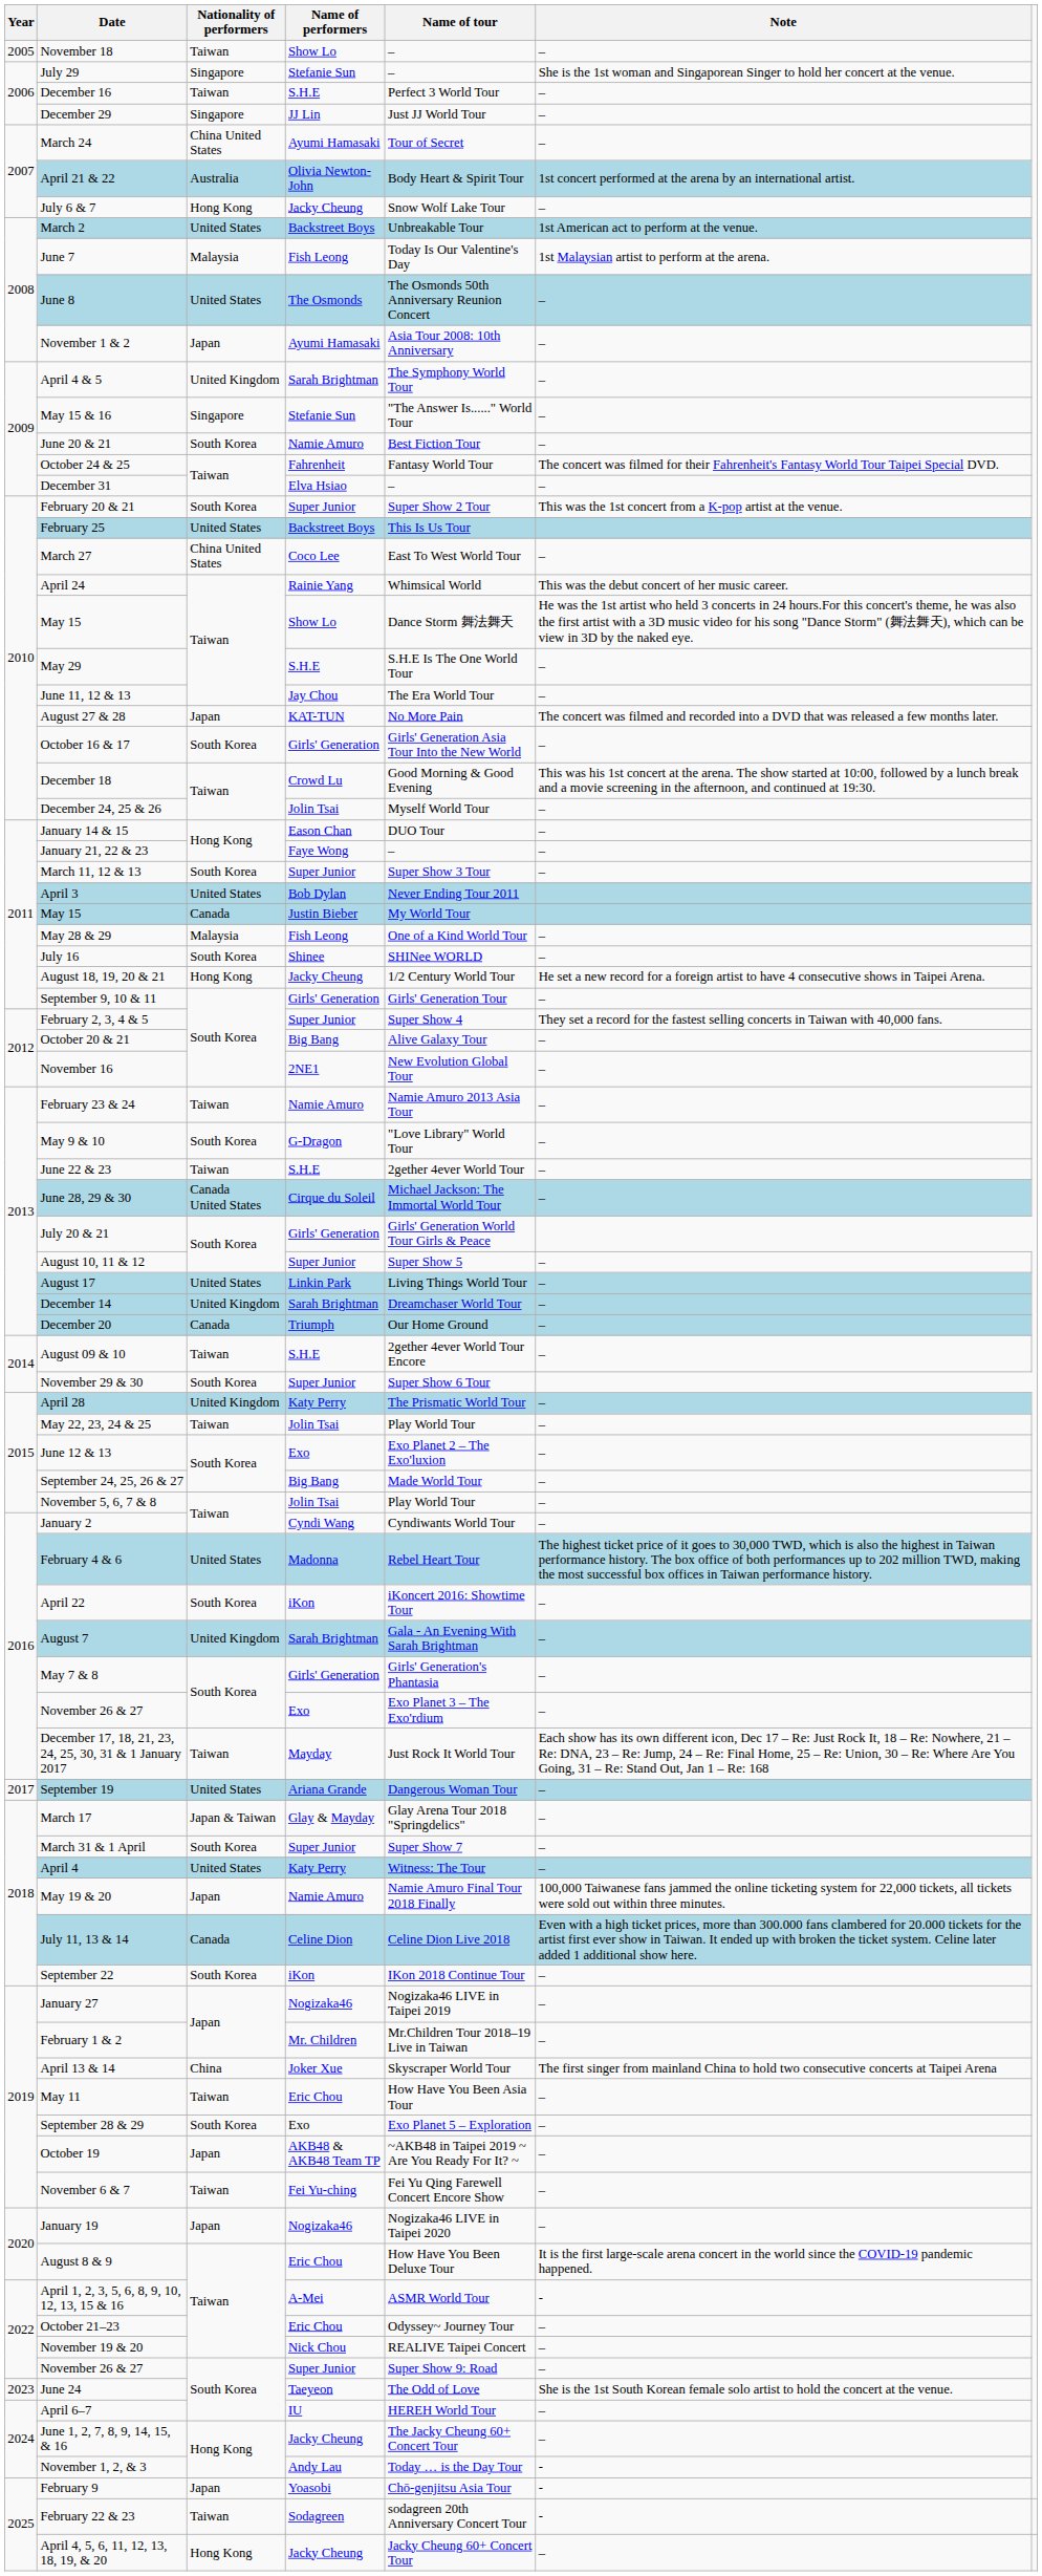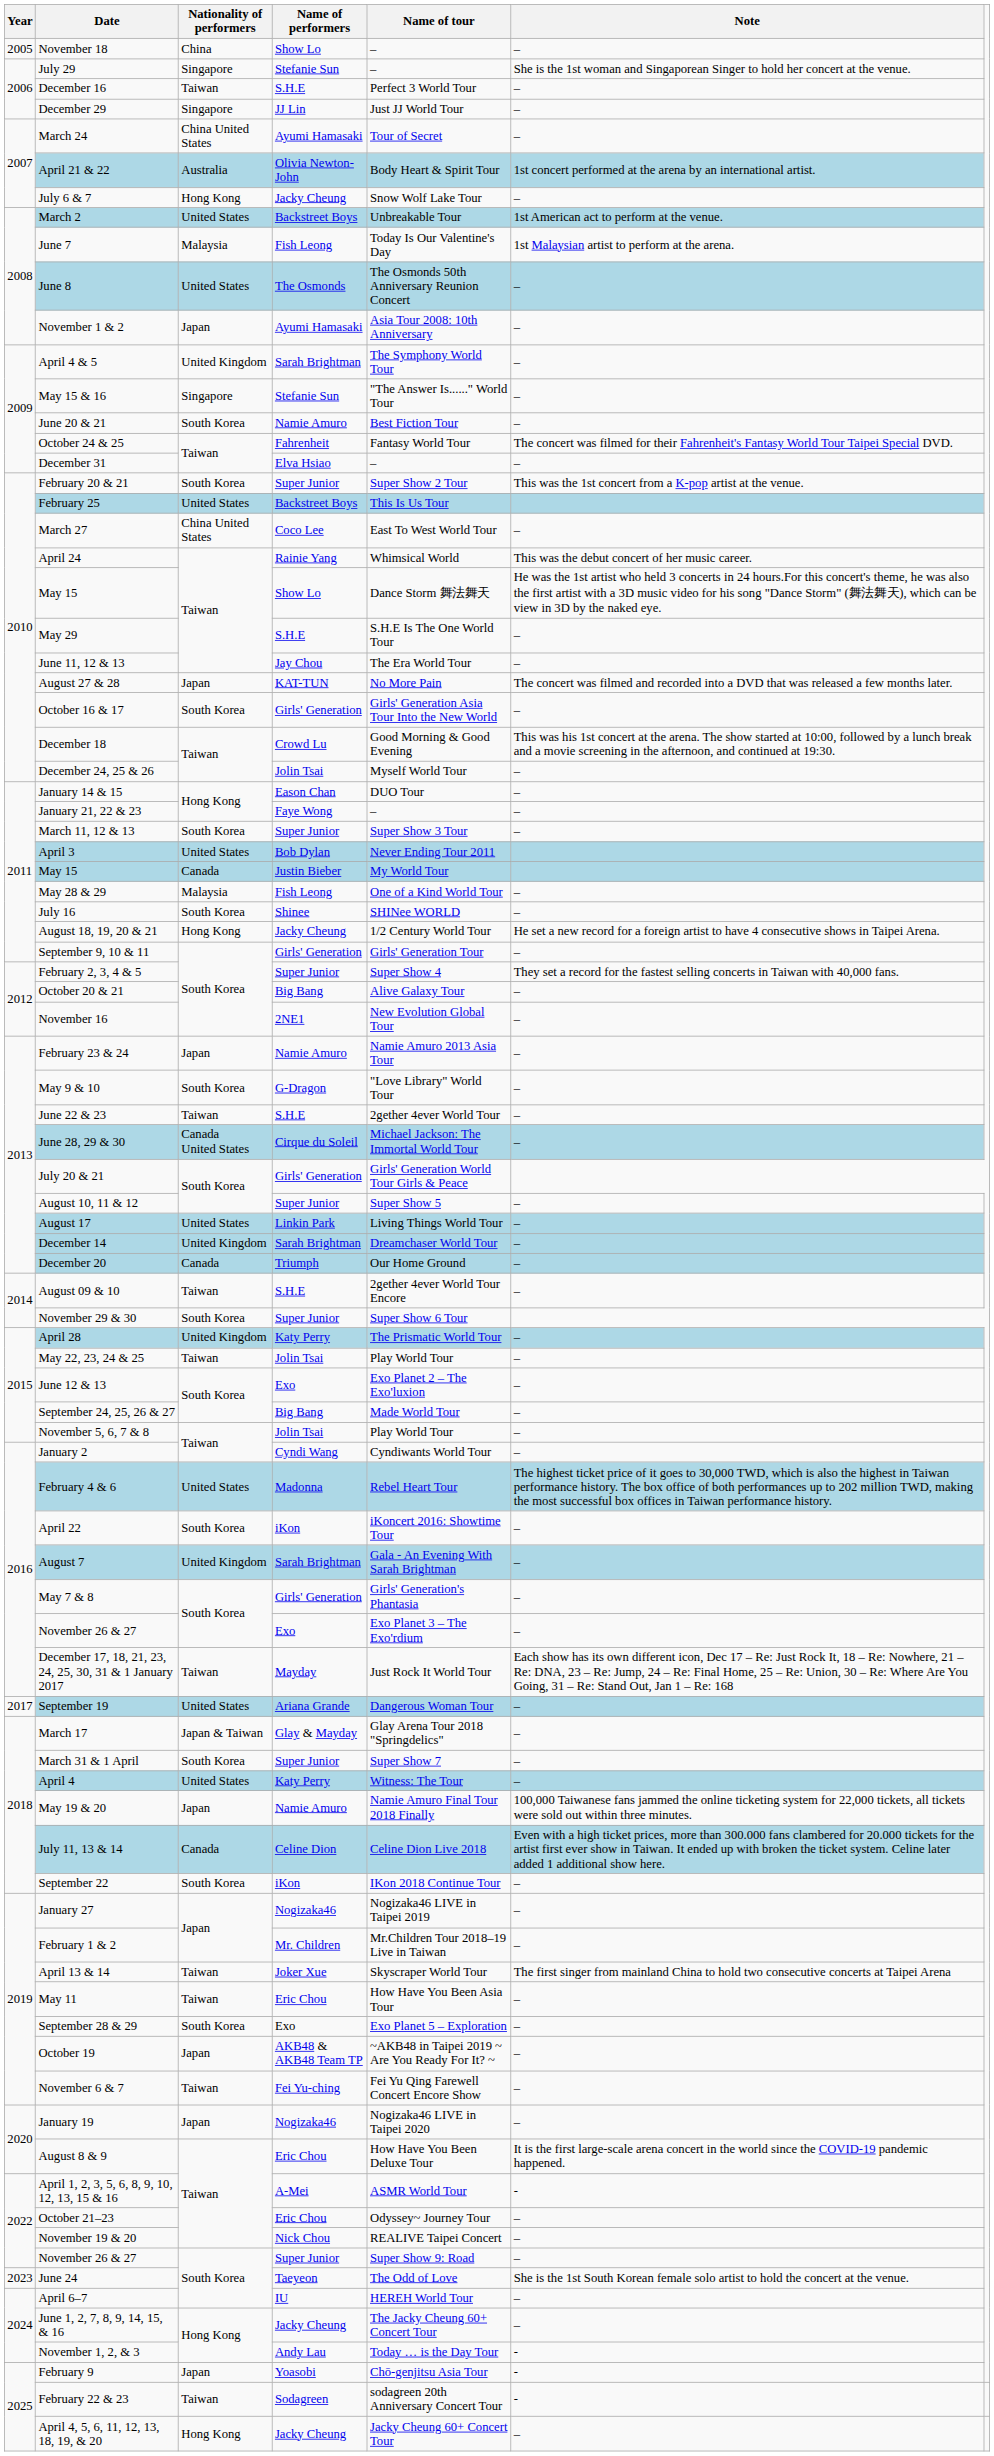November 18 | Nationality of performers: Taiwan -> China
February 23 & 24 | Nationality of performers: Taiwan -> Japan
April 13 & 14 | Nationality of performers: China -> Taiwan
